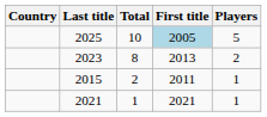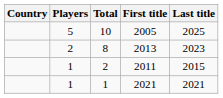columns swapped: Players <-> Last title
10 | First title: lightblue background -> no background
